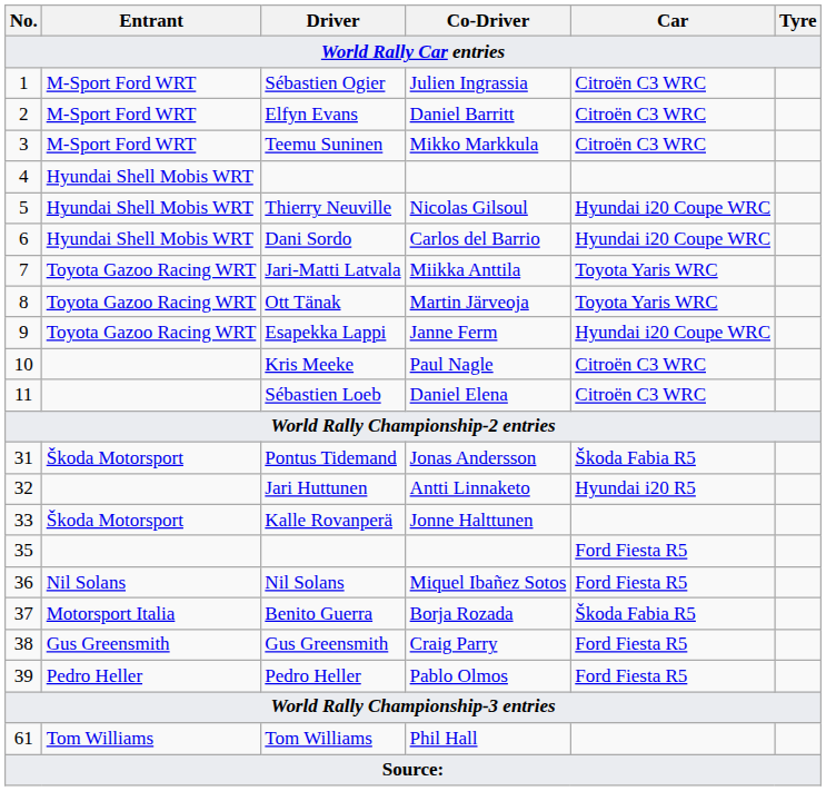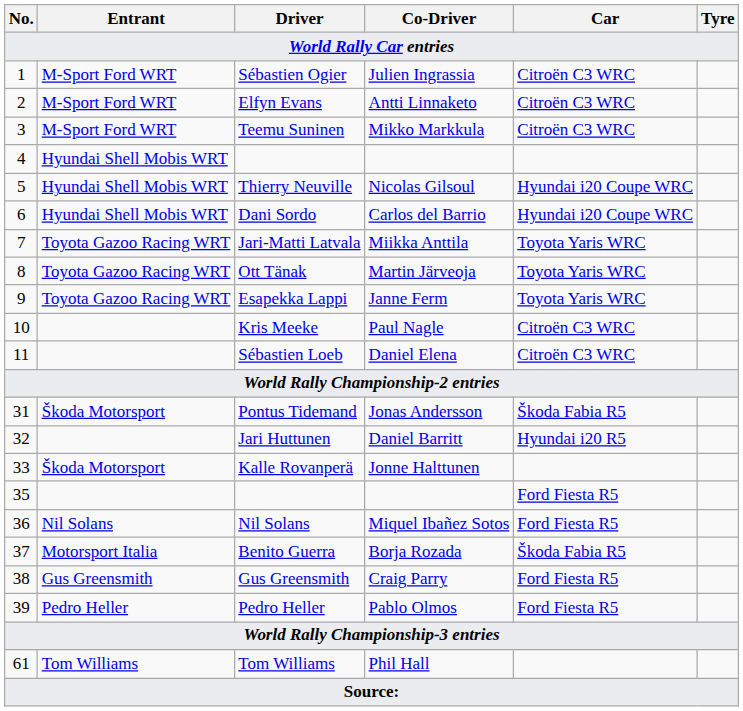Elfyn Evans | Co-Driver: Daniel Barritt -> Antti Linnaketo
Esapekka Lappi | Car: Hyundai i20 Coupe WRC -> Toyota Yaris WRC
Jari Huttunen | Co-Driver: Antti Linnaketo -> Daniel Barritt
